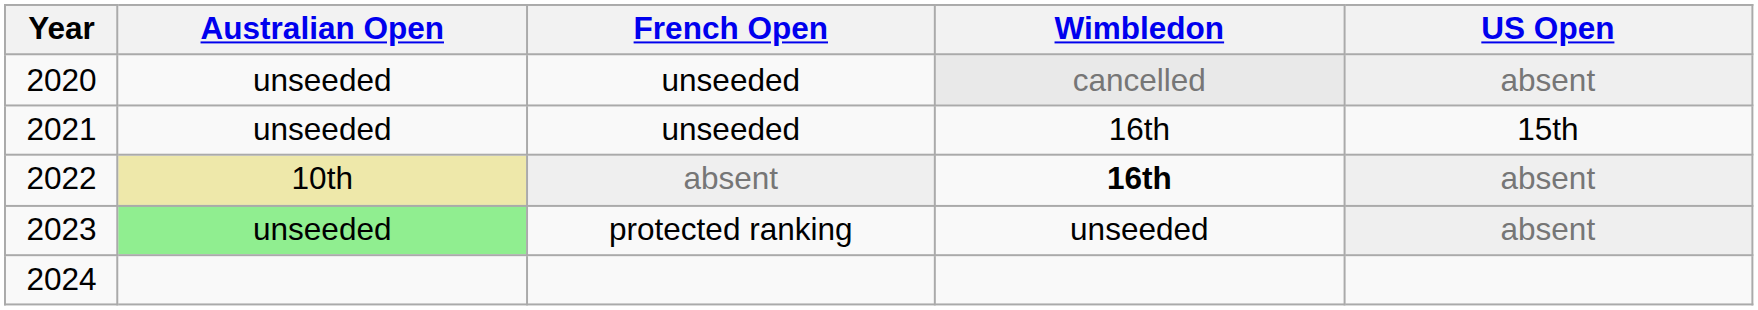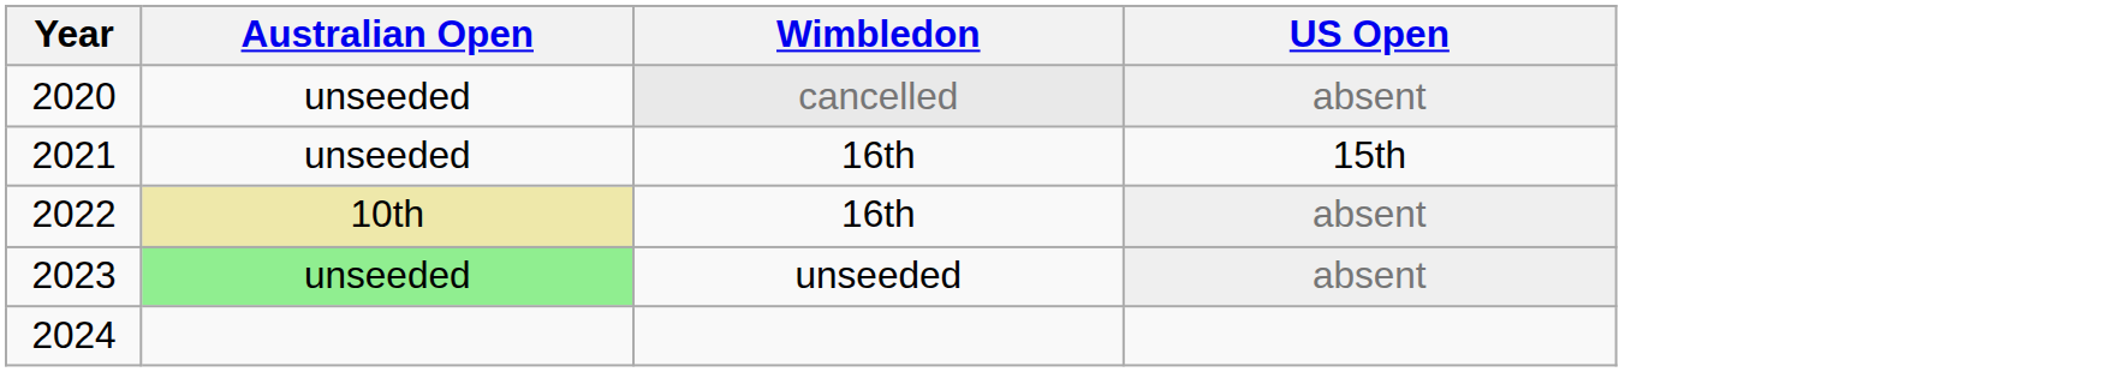- column: French Open | unseeded | unseeded | absent | protected ranking
2022 | Wimbledon: bold -> normal
